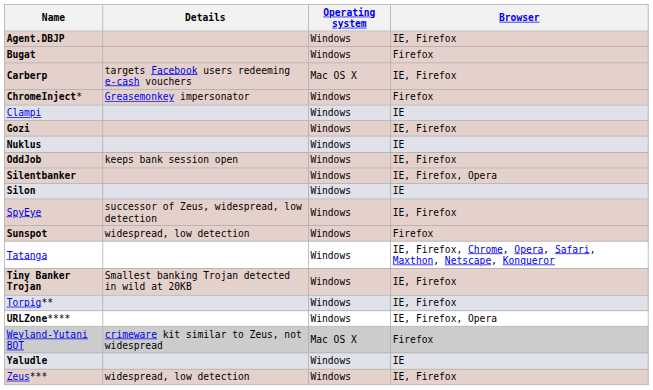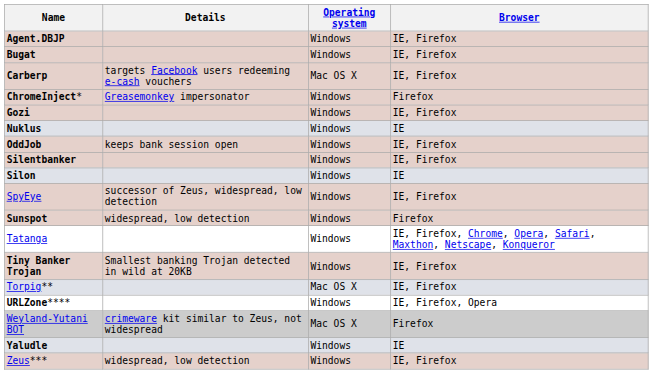Bugat | Browser: Firefox -> IE, Firefox
- row: Clampi | Windows | IE
Silentbanker | Browser: IE, Firefox, Opera -> IE, Firefox
Torpig** | Operating system: Windows -> Mac OS X
